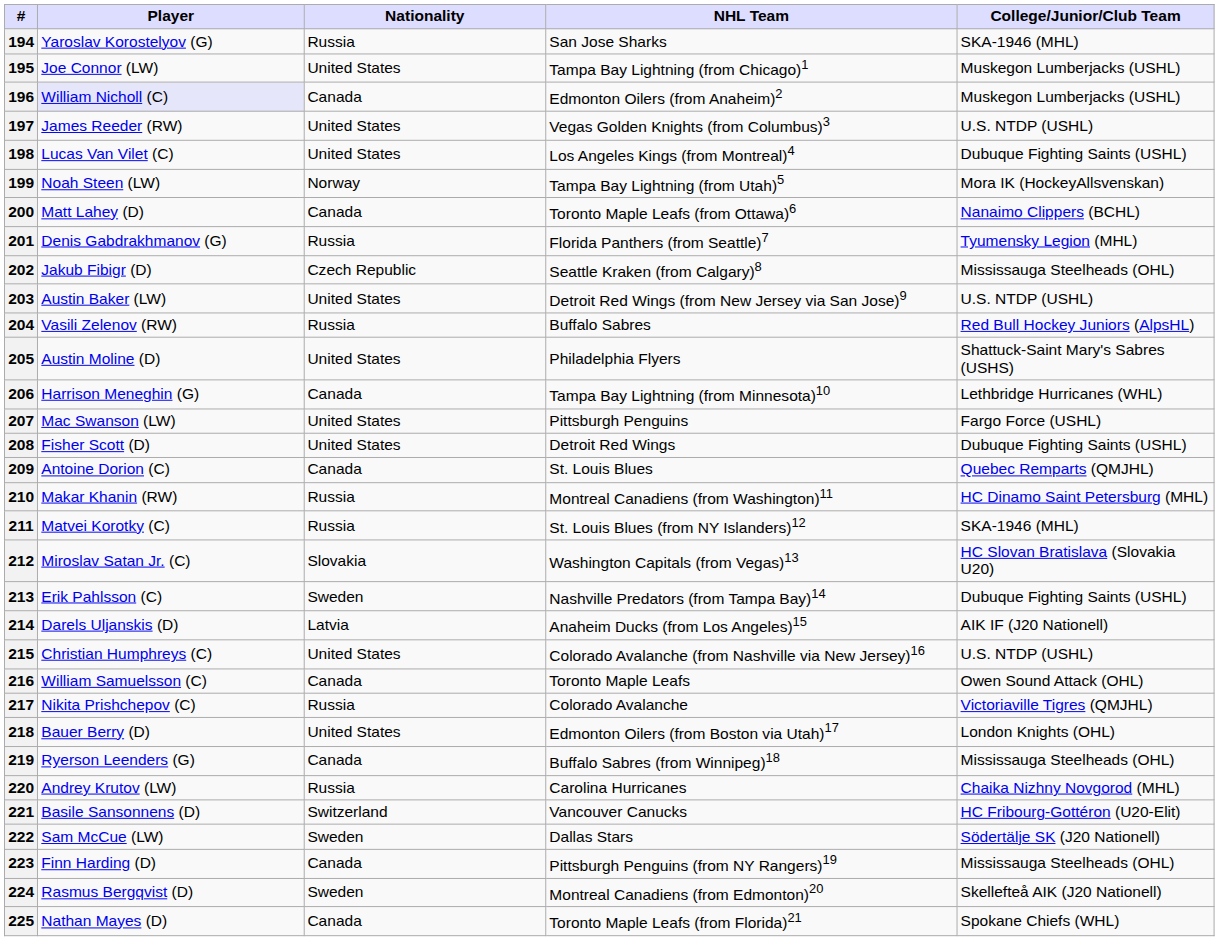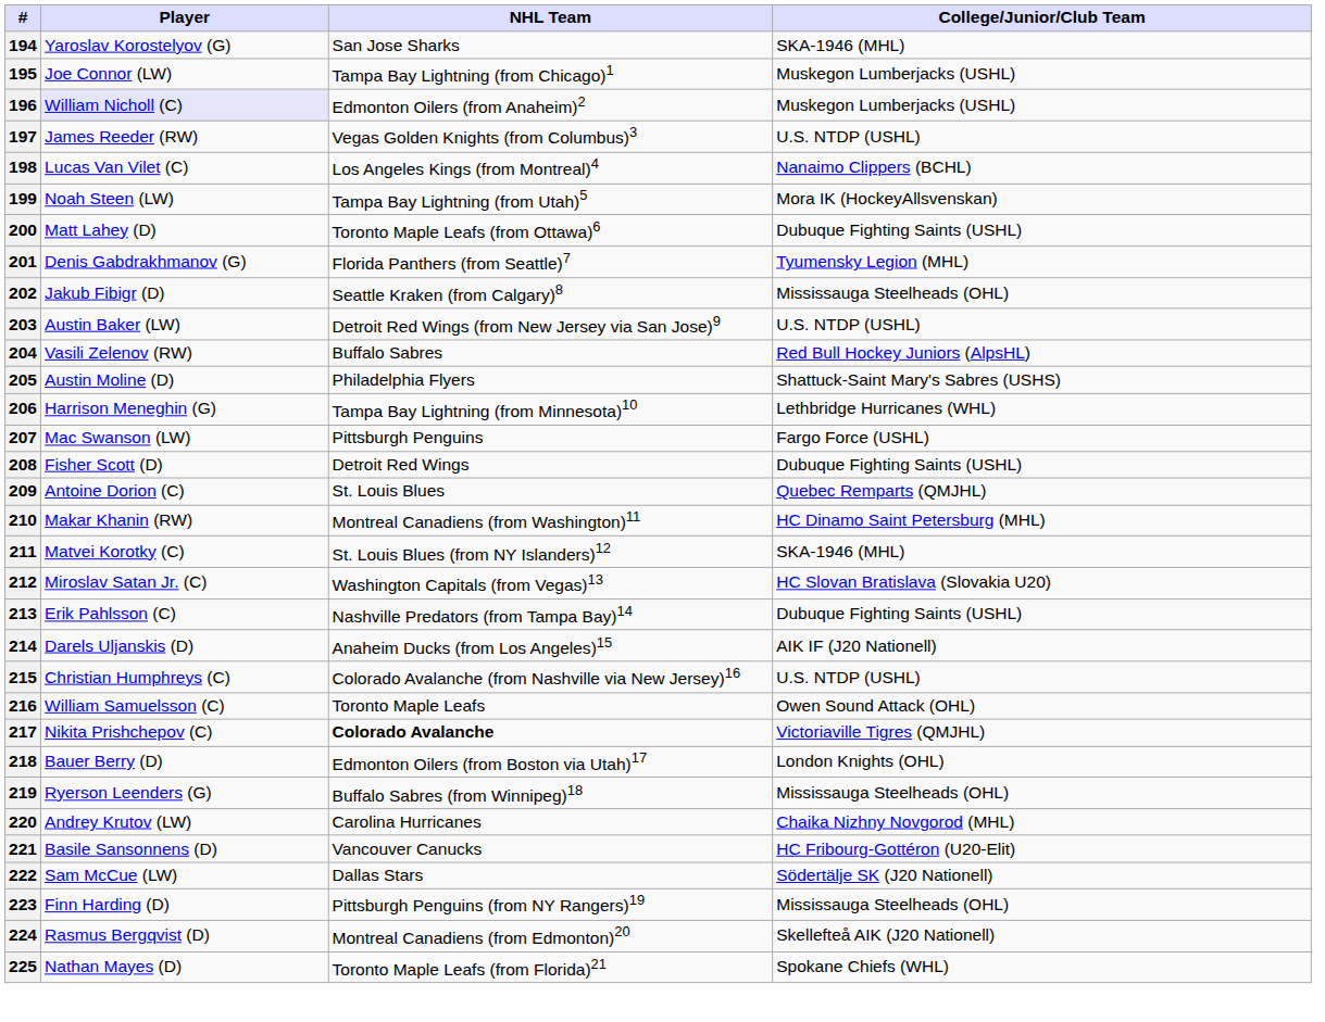- column: Nationality | Russia | United States | Canada | United States | United States | Norway | Canada | Russia | Czech Republic | United States | Russia | United States | Canada | United States | United States | Canada | Russia | Russia | Slovakia | Sweden | Latvia | United States | Canada | Russia | United States | Canada | Russia | Switzerland | Sweden | Canada | Sweden | Canada
198 | College/Junior/Club Team: Dubuque Fighting Saints (USHL) -> Nanaimo Clippers (BCHL)
200 | College/Junior/Club Team: Nanaimo Clippers (BCHL) -> Dubuque Fighting Saints (USHL)
217 | NHL Team: normal -> bold
